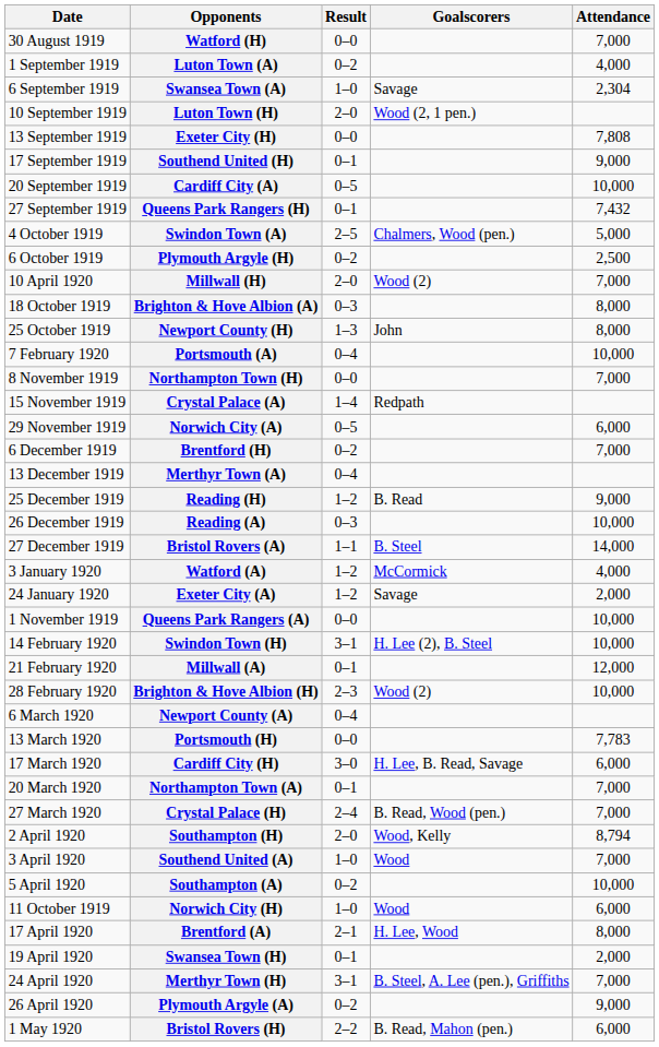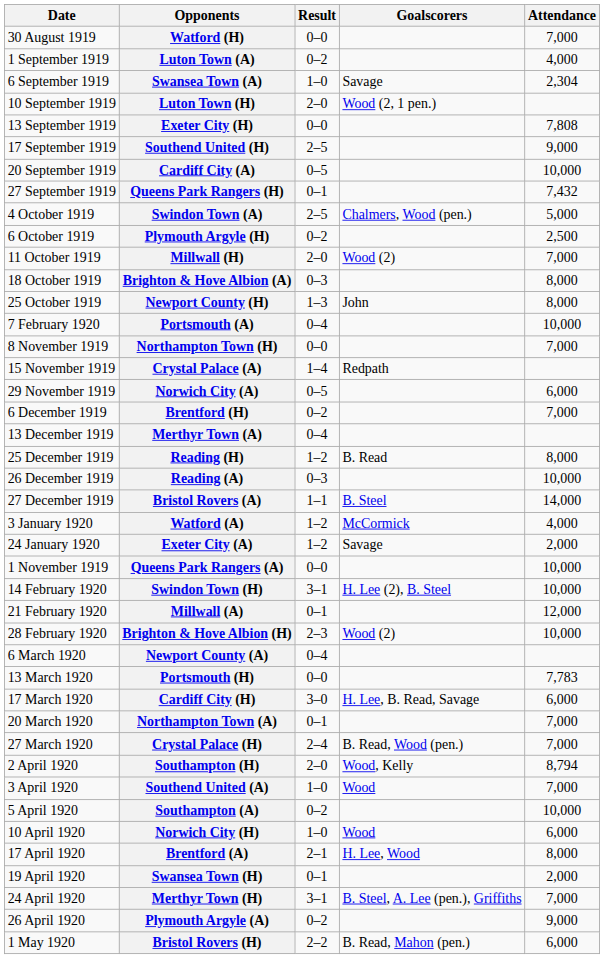Southend United (H) | Result: 0–1 -> 2–5
Millwall (H) | Date: 10 April 1920 -> 11 October 1919
Reading (H) | Attendance: 9,000 -> 8,000
Norwich City (H) | Date: 11 October 1919 -> 10 April 1920
